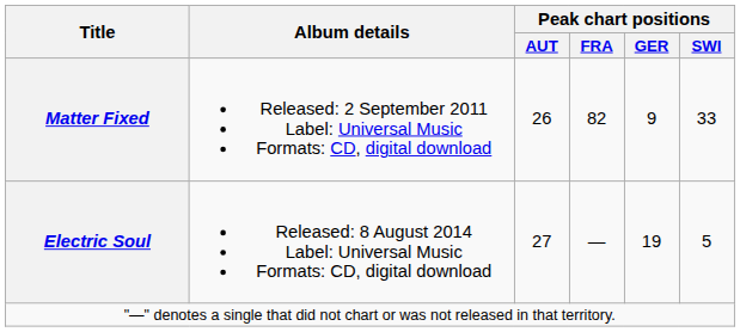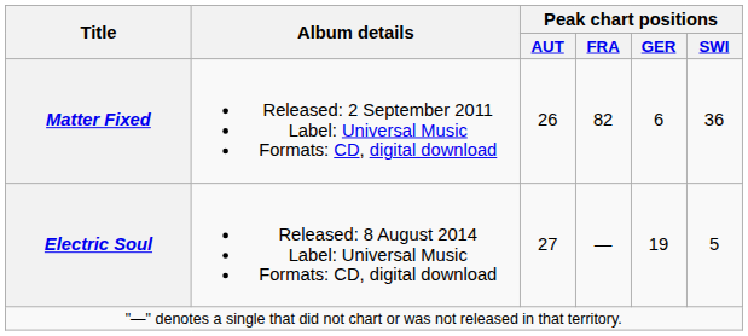Matter Fixed | Peak chart positions / GER: 9 -> 6
Matter Fixed | Peak chart positions / SWI: 33 -> 36
